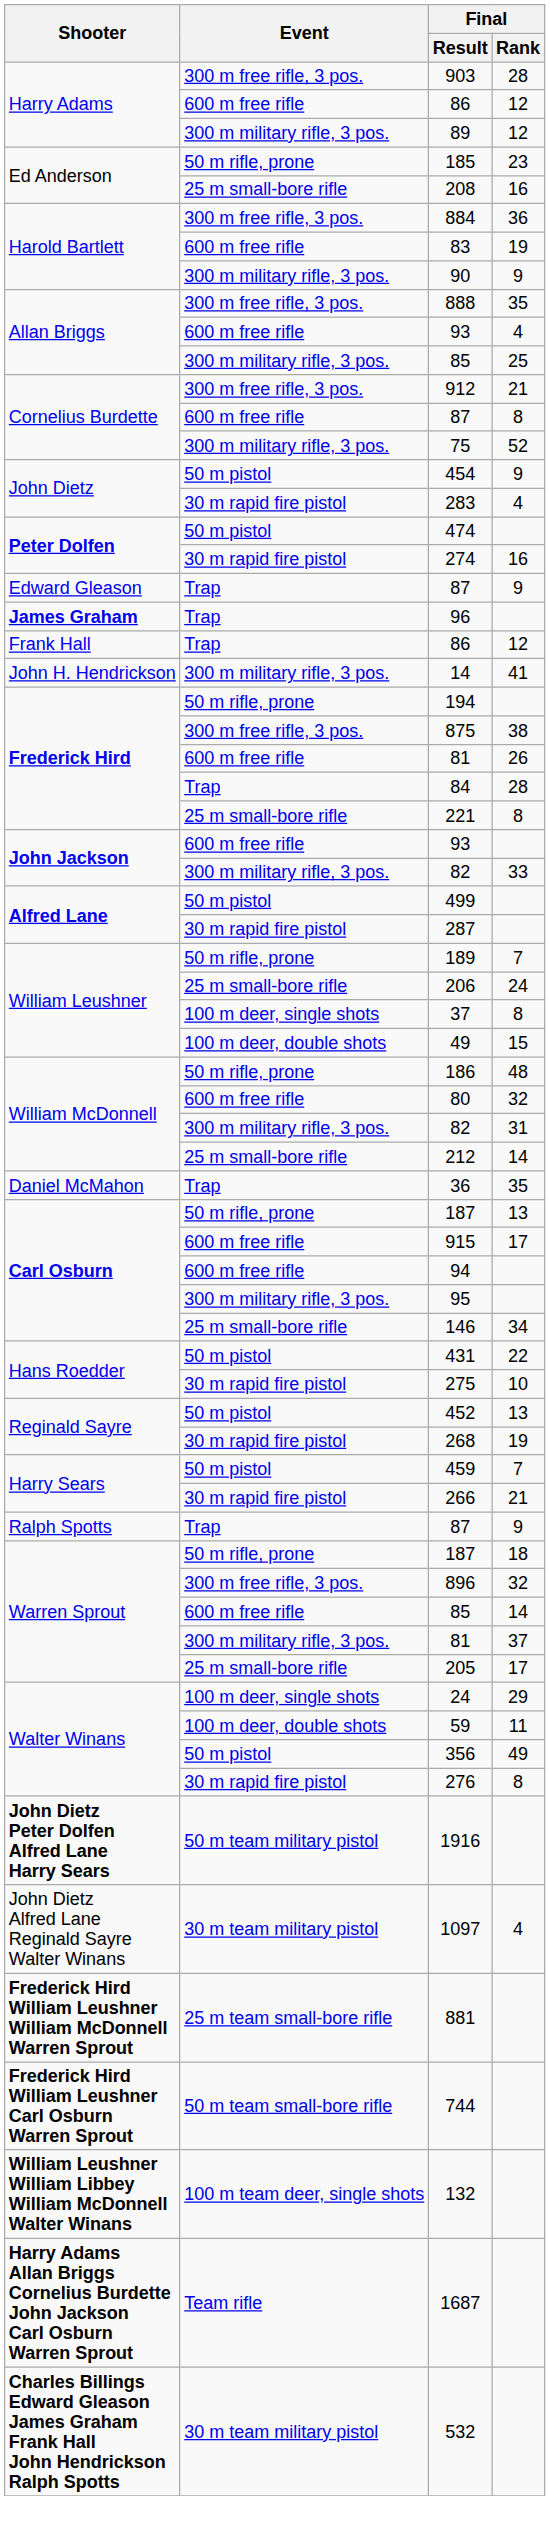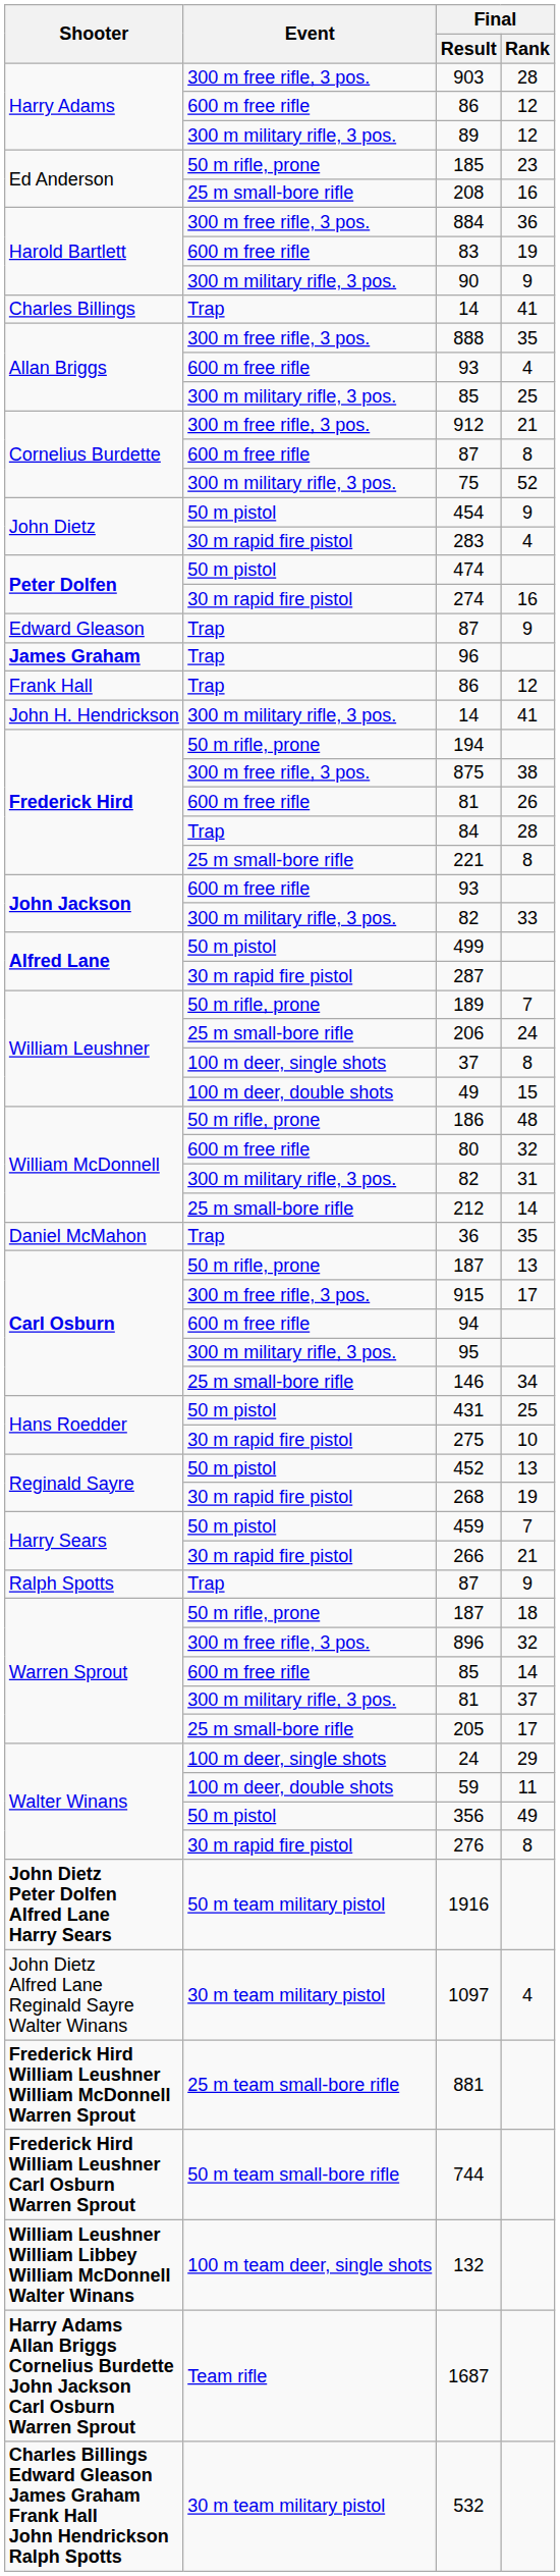+ row: Charles Billings | Trap | 14 | 41
915 | Event: 600 m free rifle -> 300 m free rifle, 3 pos.
431 | Final / Rank: 22 -> 25
